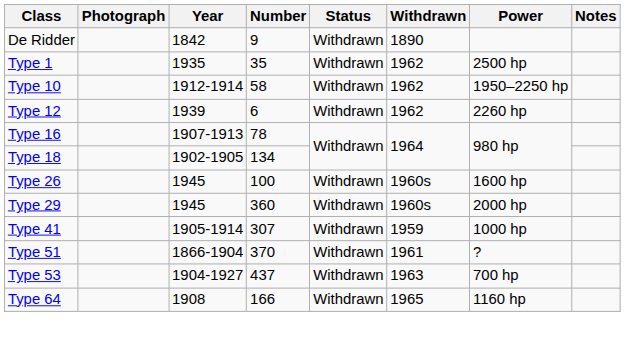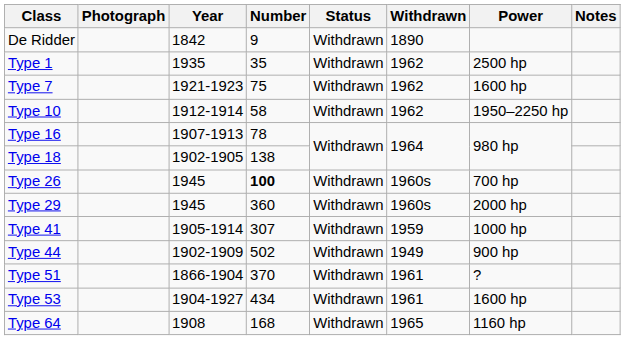+ row: Type 7 | 1921-1923 | 75 | Withdrawn | 1962 | 1600 hp
- row: Type 12 | 1939 | 6 | Withdrawn | 1962 | 2260 hp
Type 18 | Number: 134 -> 138
Type 26 | Number: normal -> bold
Type 26 | Power: 1600 hp -> 700 hp
+ row: Type 44 | 1902-1909 | 502 | Withdrawn | 1949 | 900 hp
Type 53 | Number: 437 -> 434
Type 53 | Withdrawn: 1963 -> 1961
Type 53 | Power: 700 hp -> 1600 hp
Type 64 | Number: 166 -> 168
